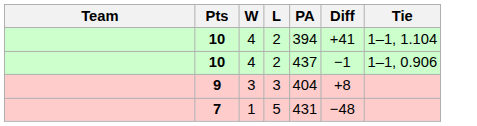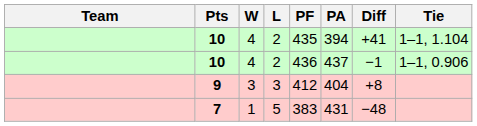+ column: PF | 435 | 436 | 412 | 383
